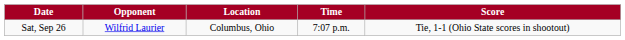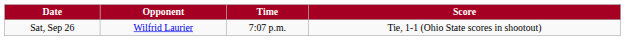- column: Location | Columbus, Ohio
